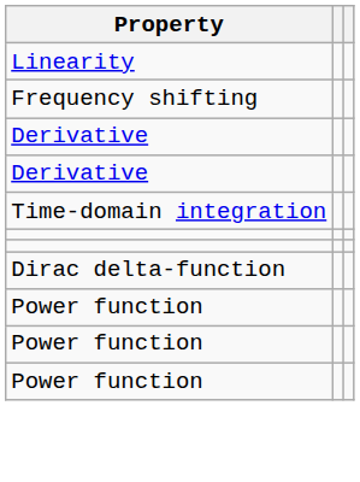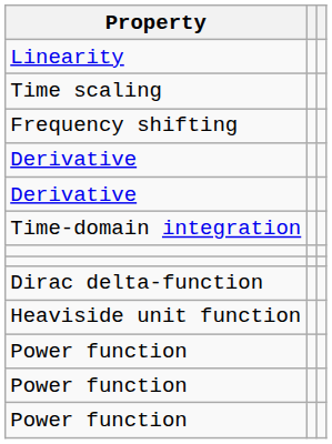+ row: Time scaling
+ row: Heaviside unit function
